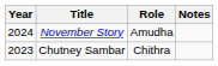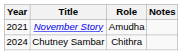November Story | Year: 2024 -> 2021
Chutney Sambar | Year: 2023 -> 2024
